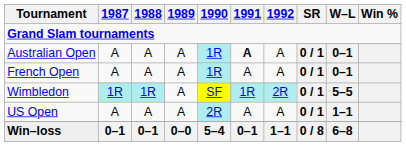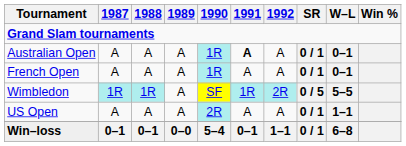Wimbledon | SR: 0 / 1 -> 0 / 5
Win–loss | SR: 0 / 8 -> 0 / 1
